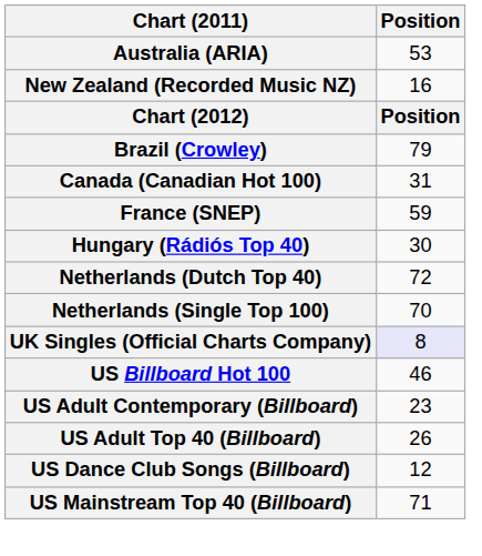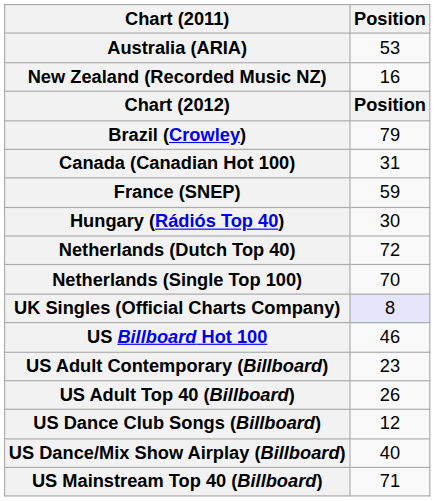+ row: US Dance/Mix Show Airplay (Billboard) | 40
